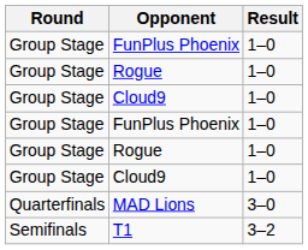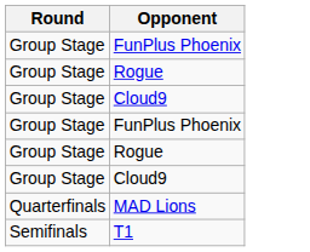- column: Result | 1–0 | 1–0 | 1–0 | 1–0 | 1–0 | 1–0 | 3–0 | 3–2
